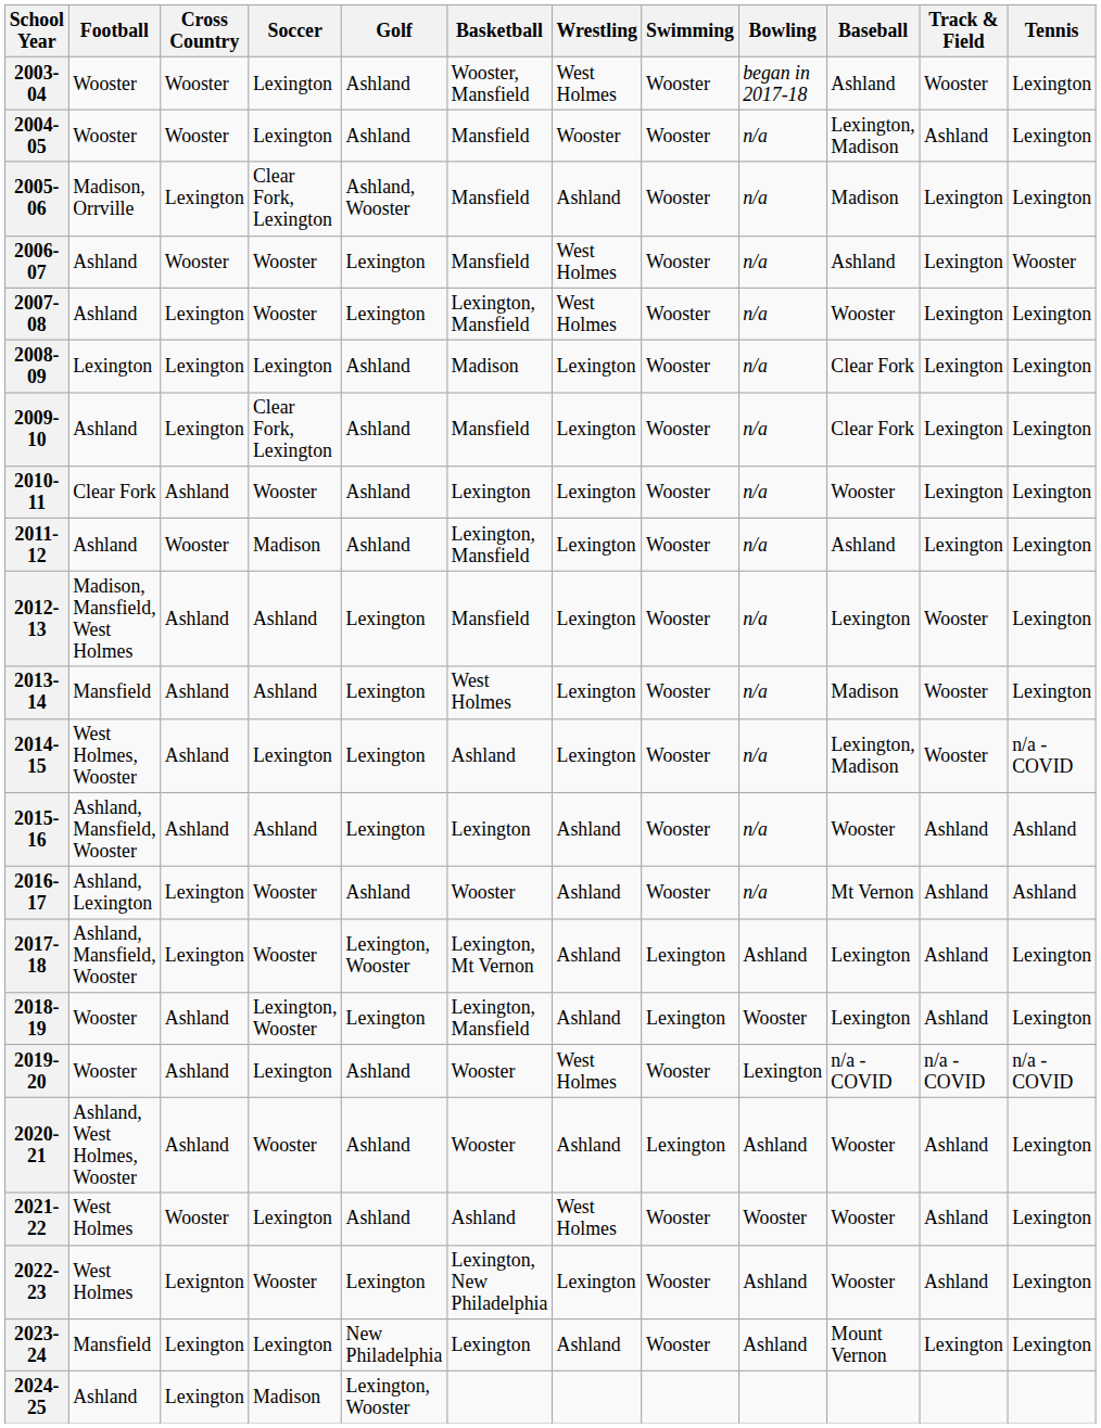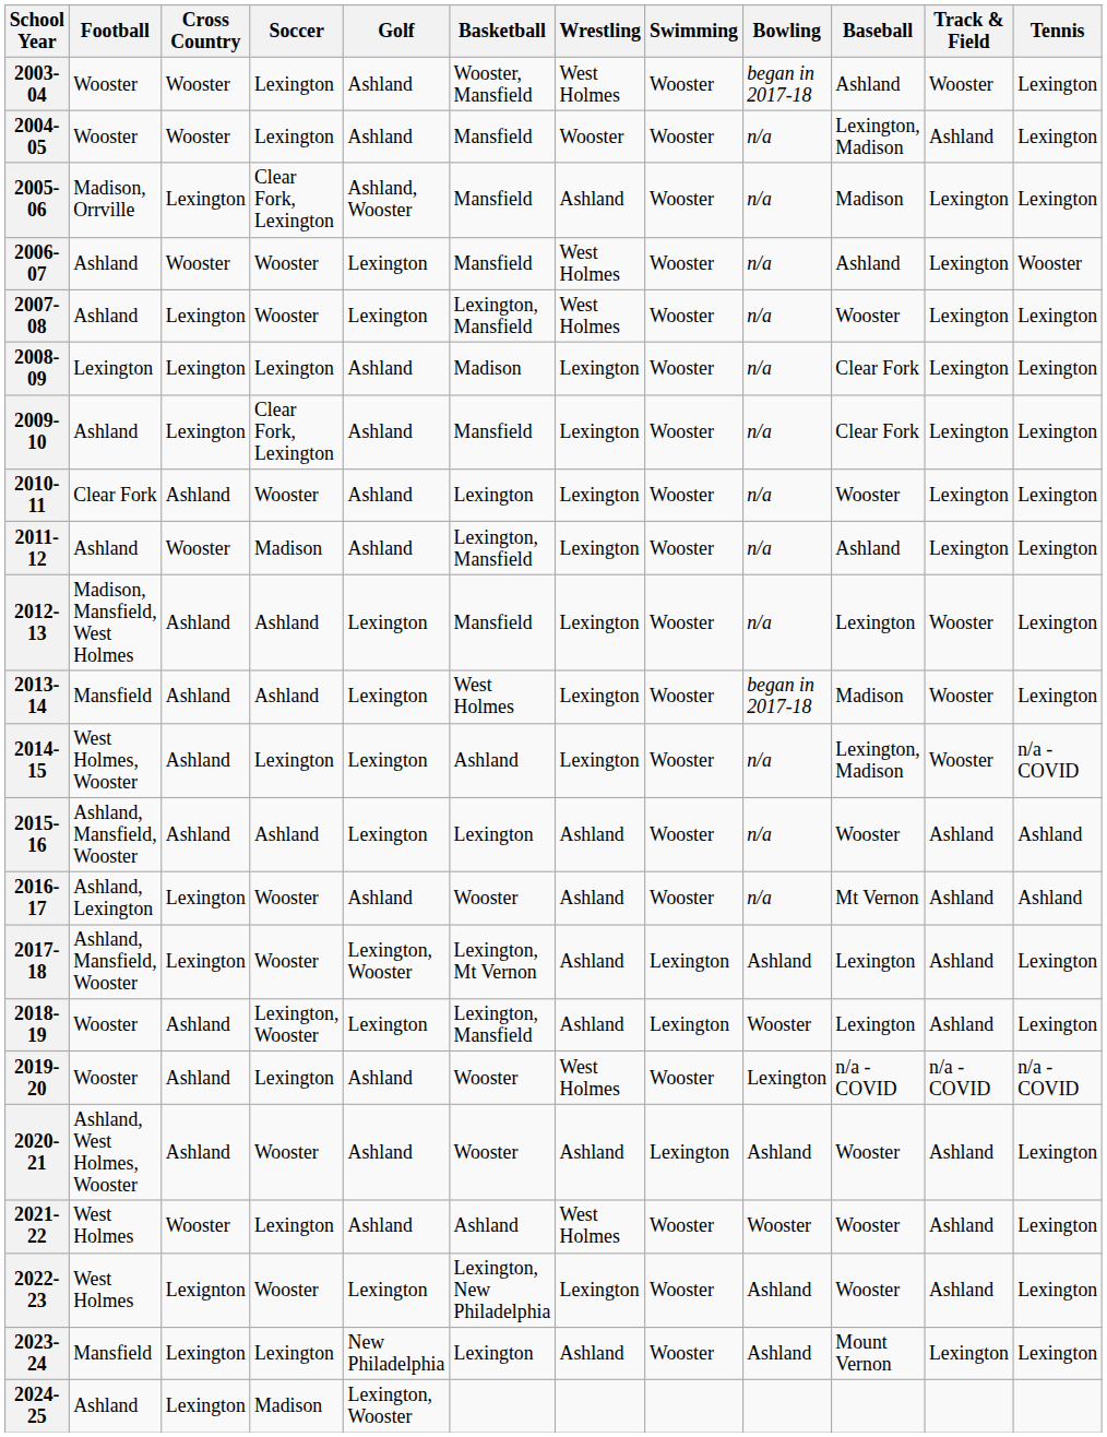2013-14 | Bowling: n/a -> began in 2017-18
